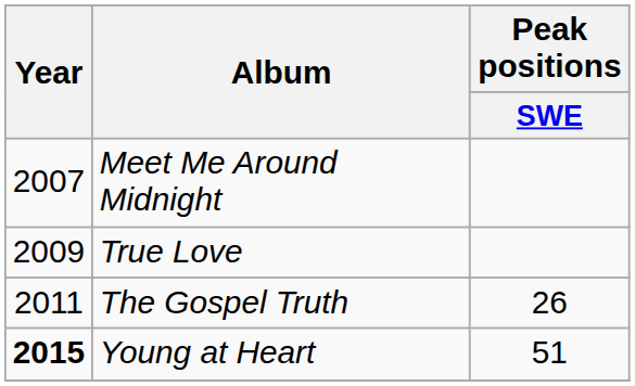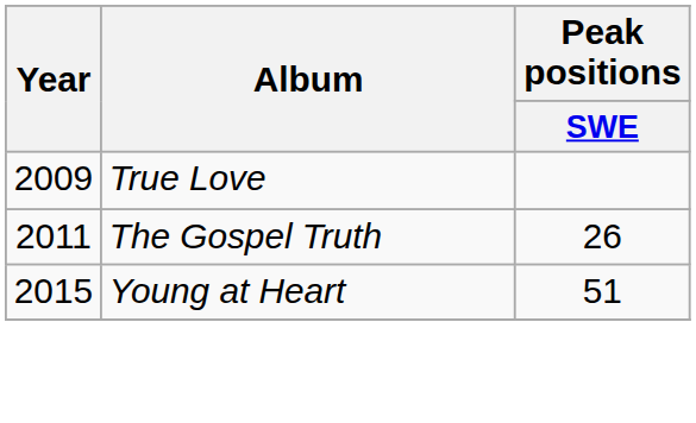- row: 2007 | Meet Me Around Midnight
Young at Heart | Year: bold -> normal
